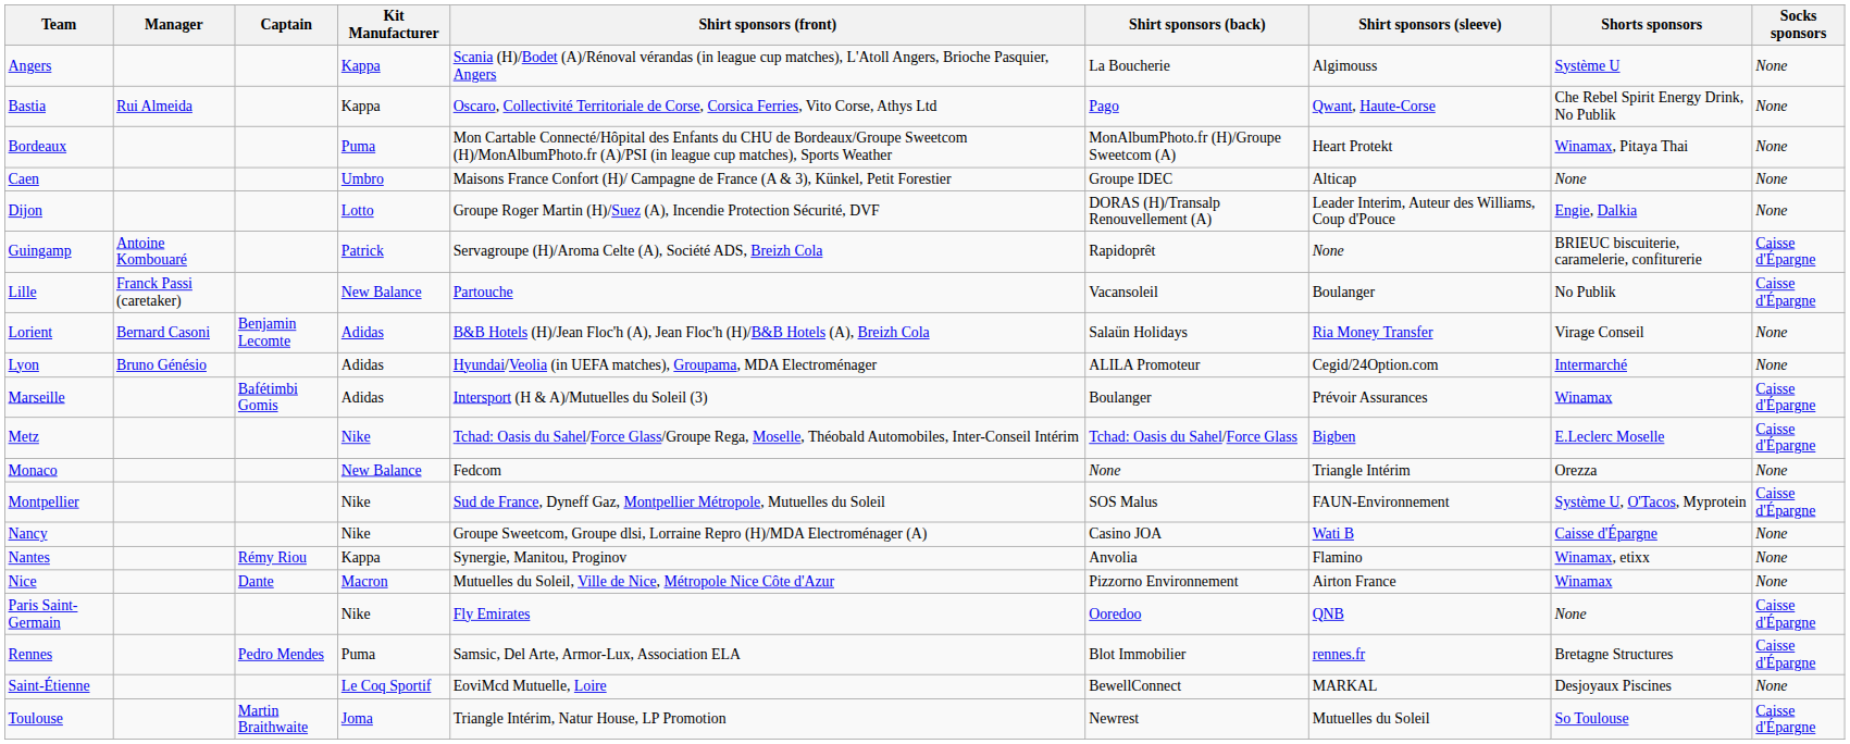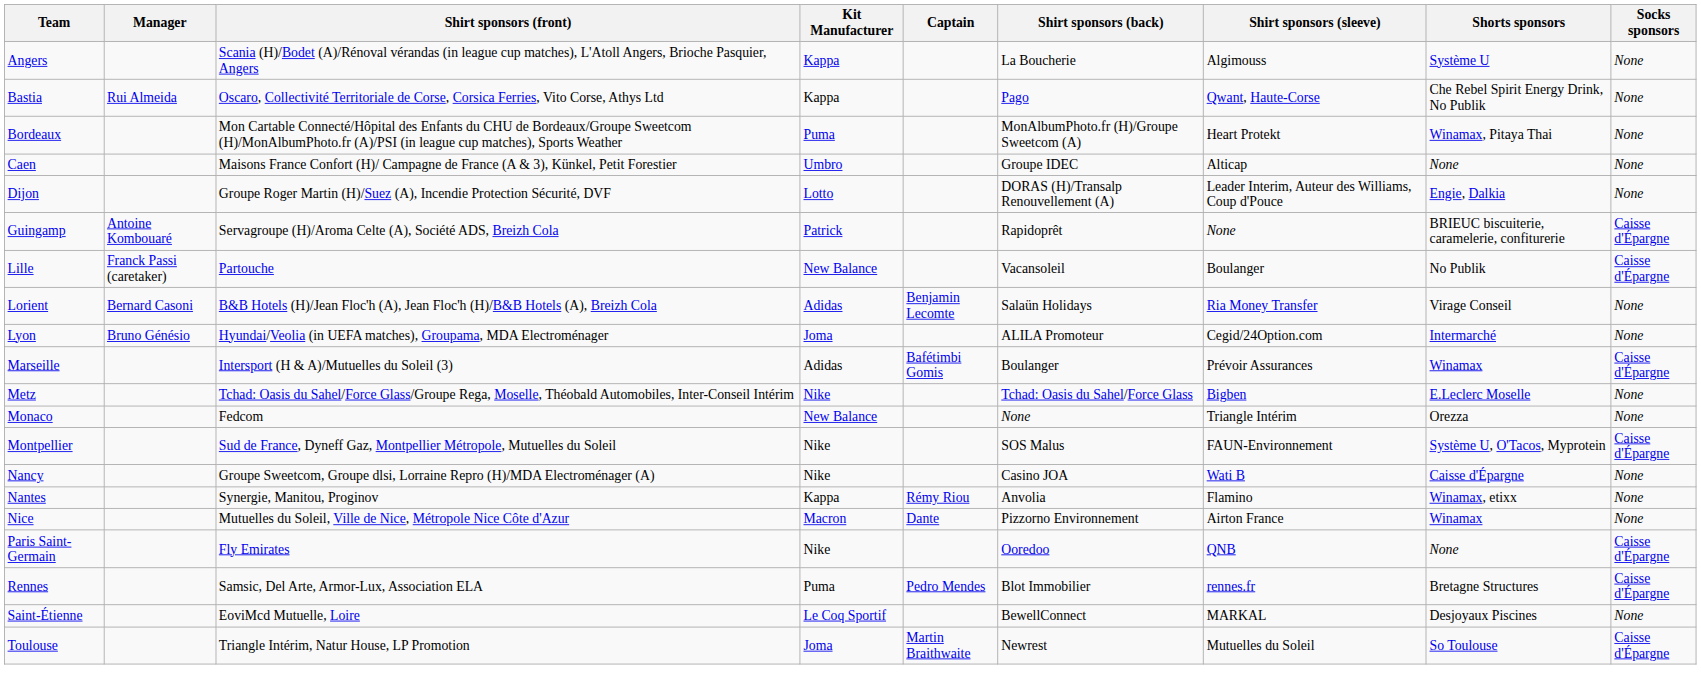columns swapped: Captain <-> Shirt sponsors (front)
Lyon | Kit Manufacturer: Adidas -> Joma
Metz | Socks sponsors: Caisse d'Épargne -> None
